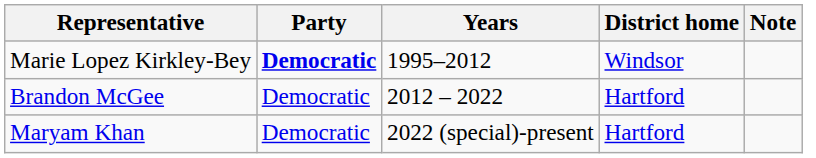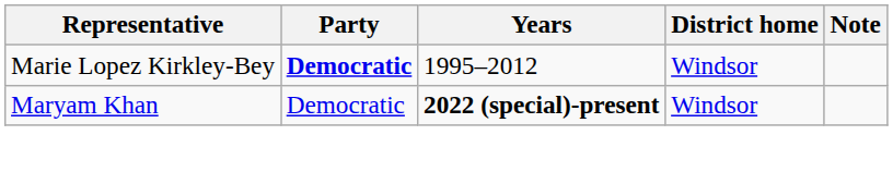- row: Brandon McGee | Democratic | 2012 – 2022 | Hartford
Maryam Khan | Years: normal -> bold
Maryam Khan | District home: Hartford -> Windsor
